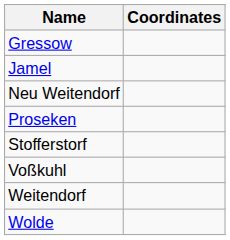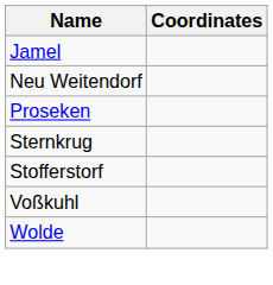- row: Gressow
+ row: Sternkrug
- row: Weitendorf
